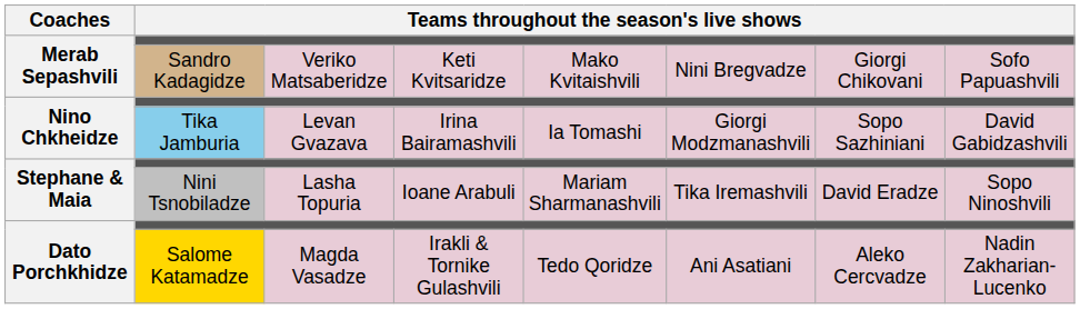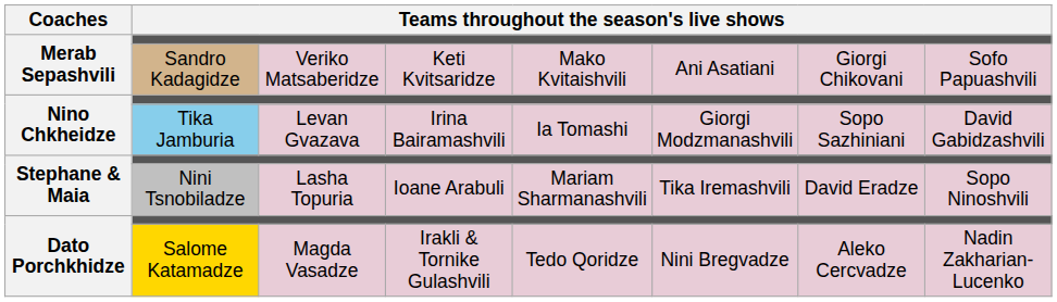Sandro Kadagidze | column 6: Nini Bregvadze -> Ani Asatiani
Salome Katamadze | column 6: Ani Asatiani -> Nini Bregvadze
